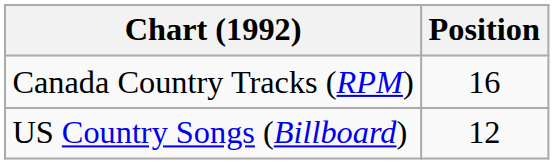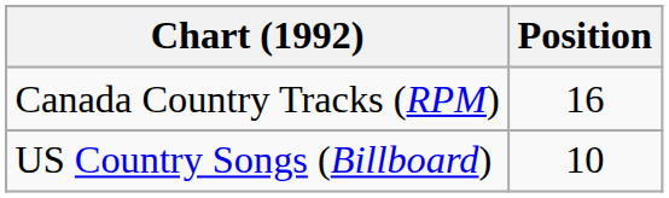US Country Songs (Billboard) | Position: 12 -> 10
